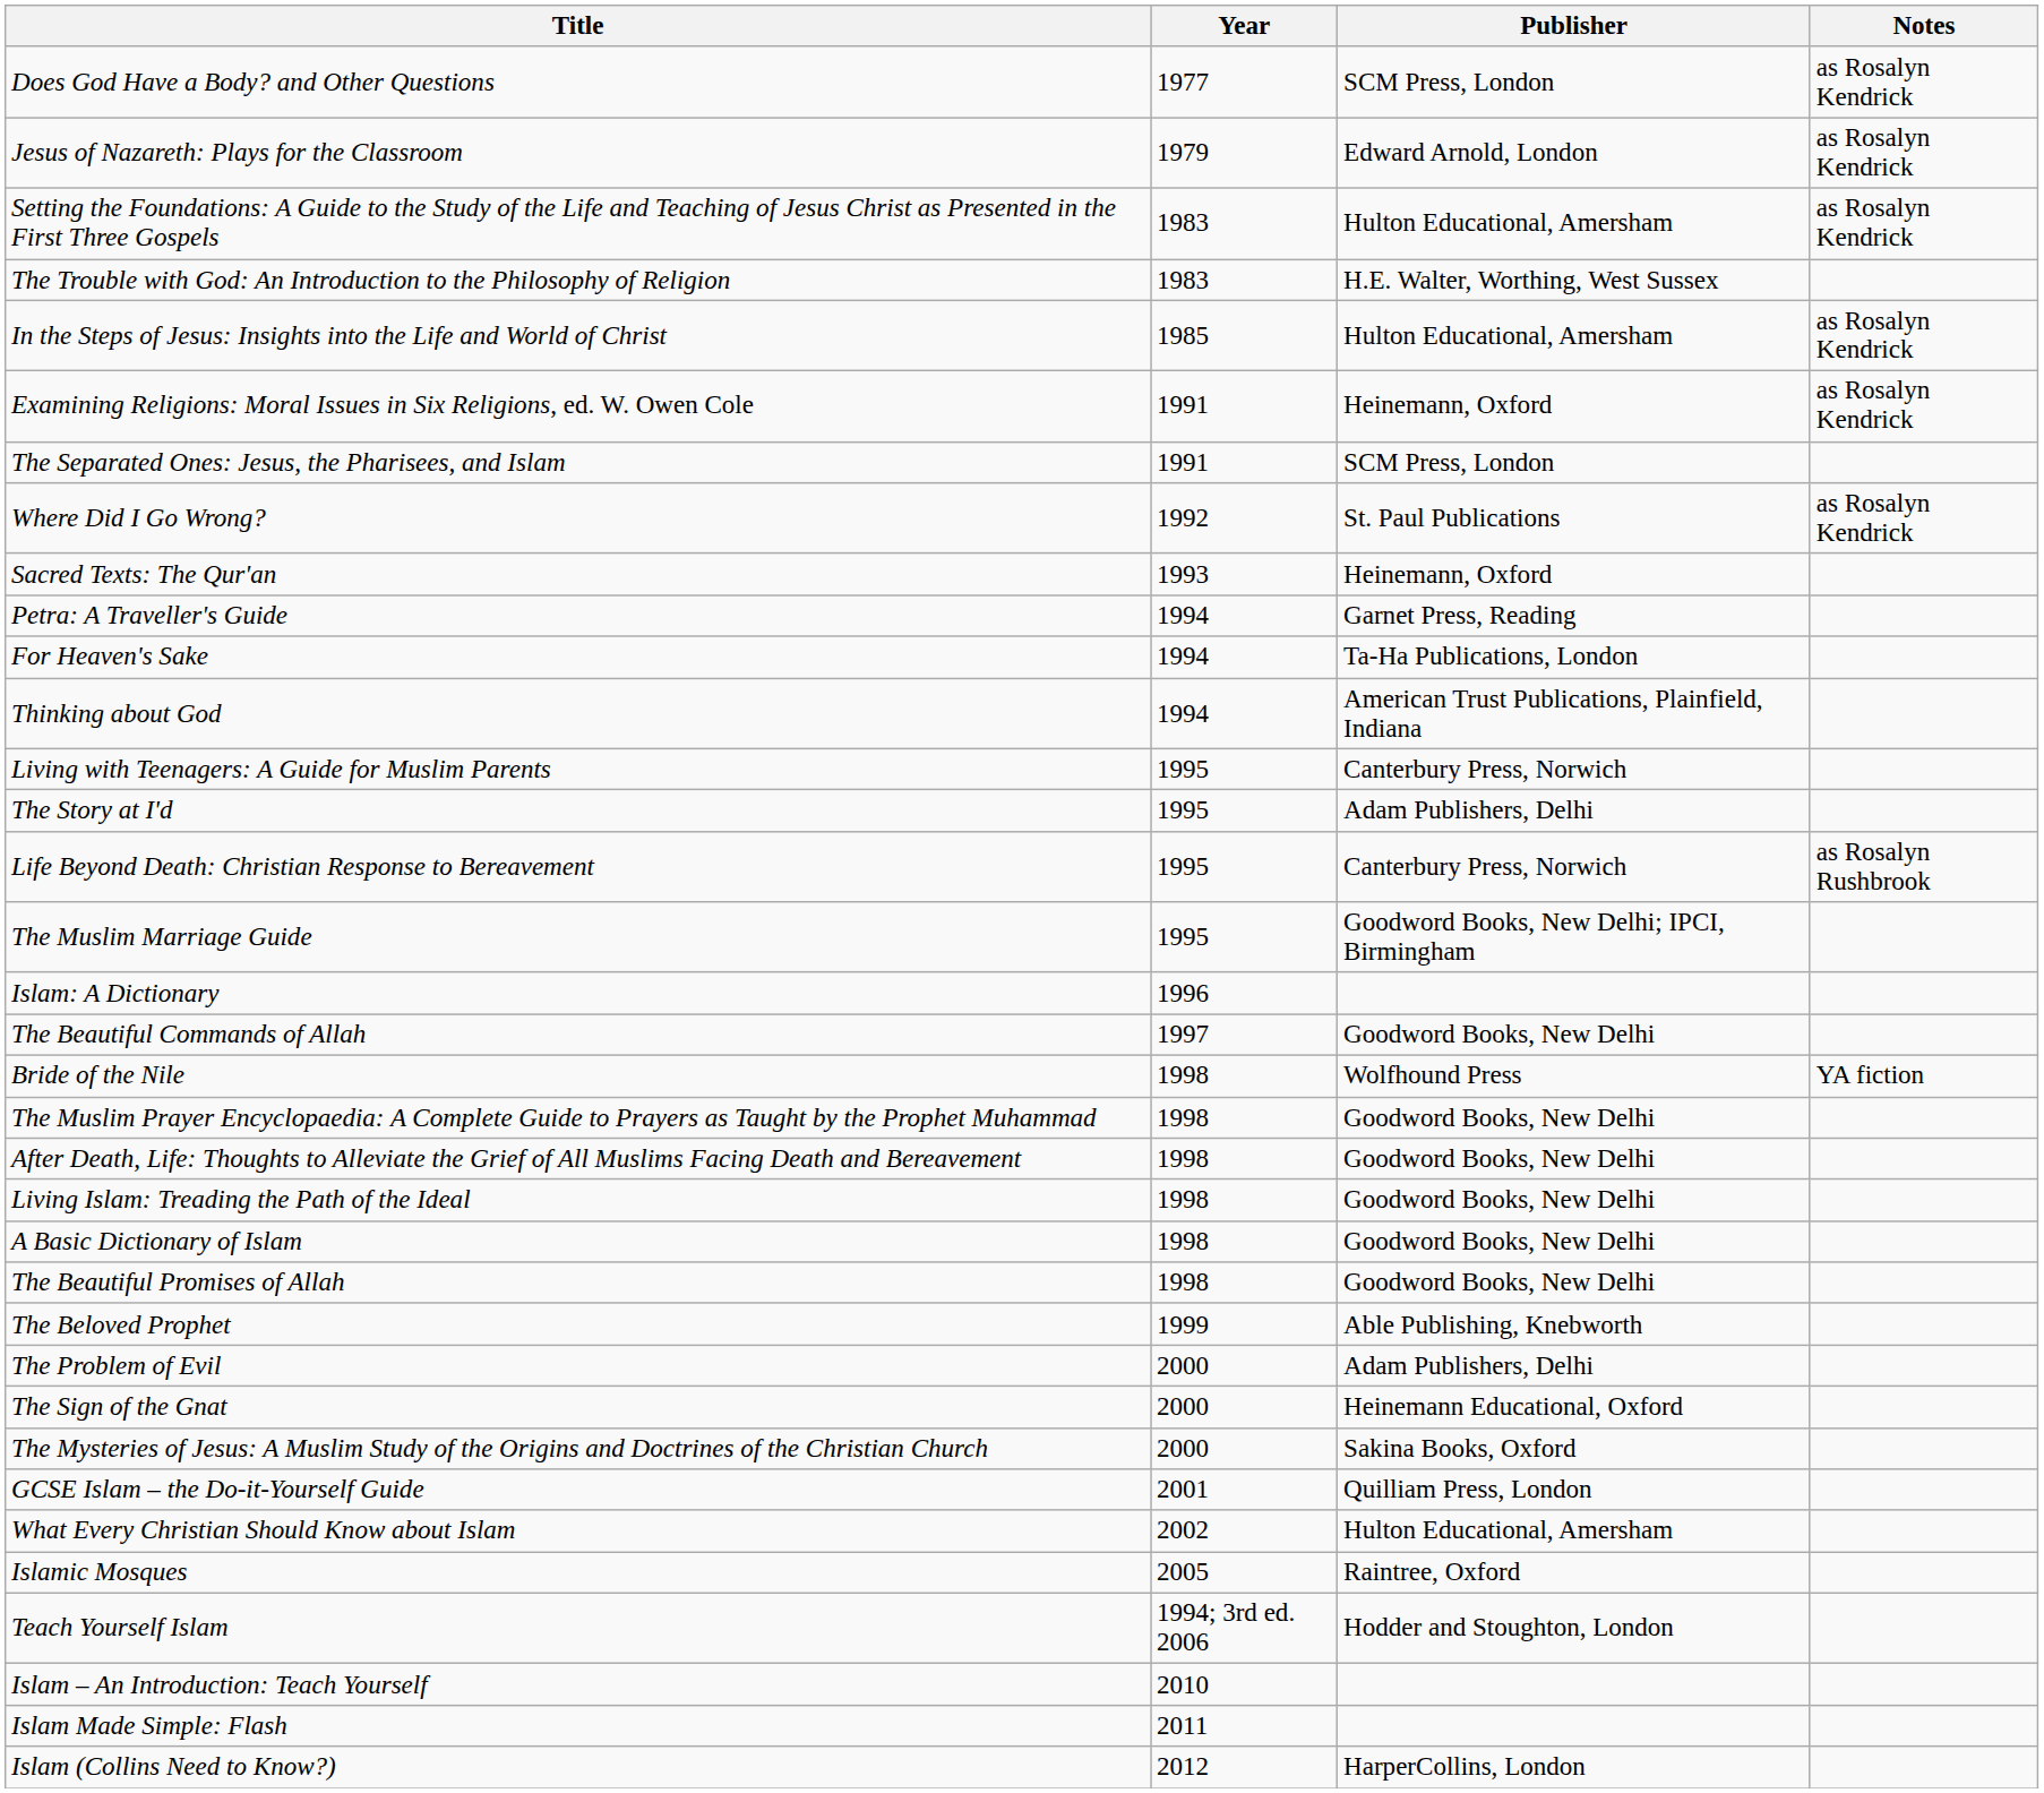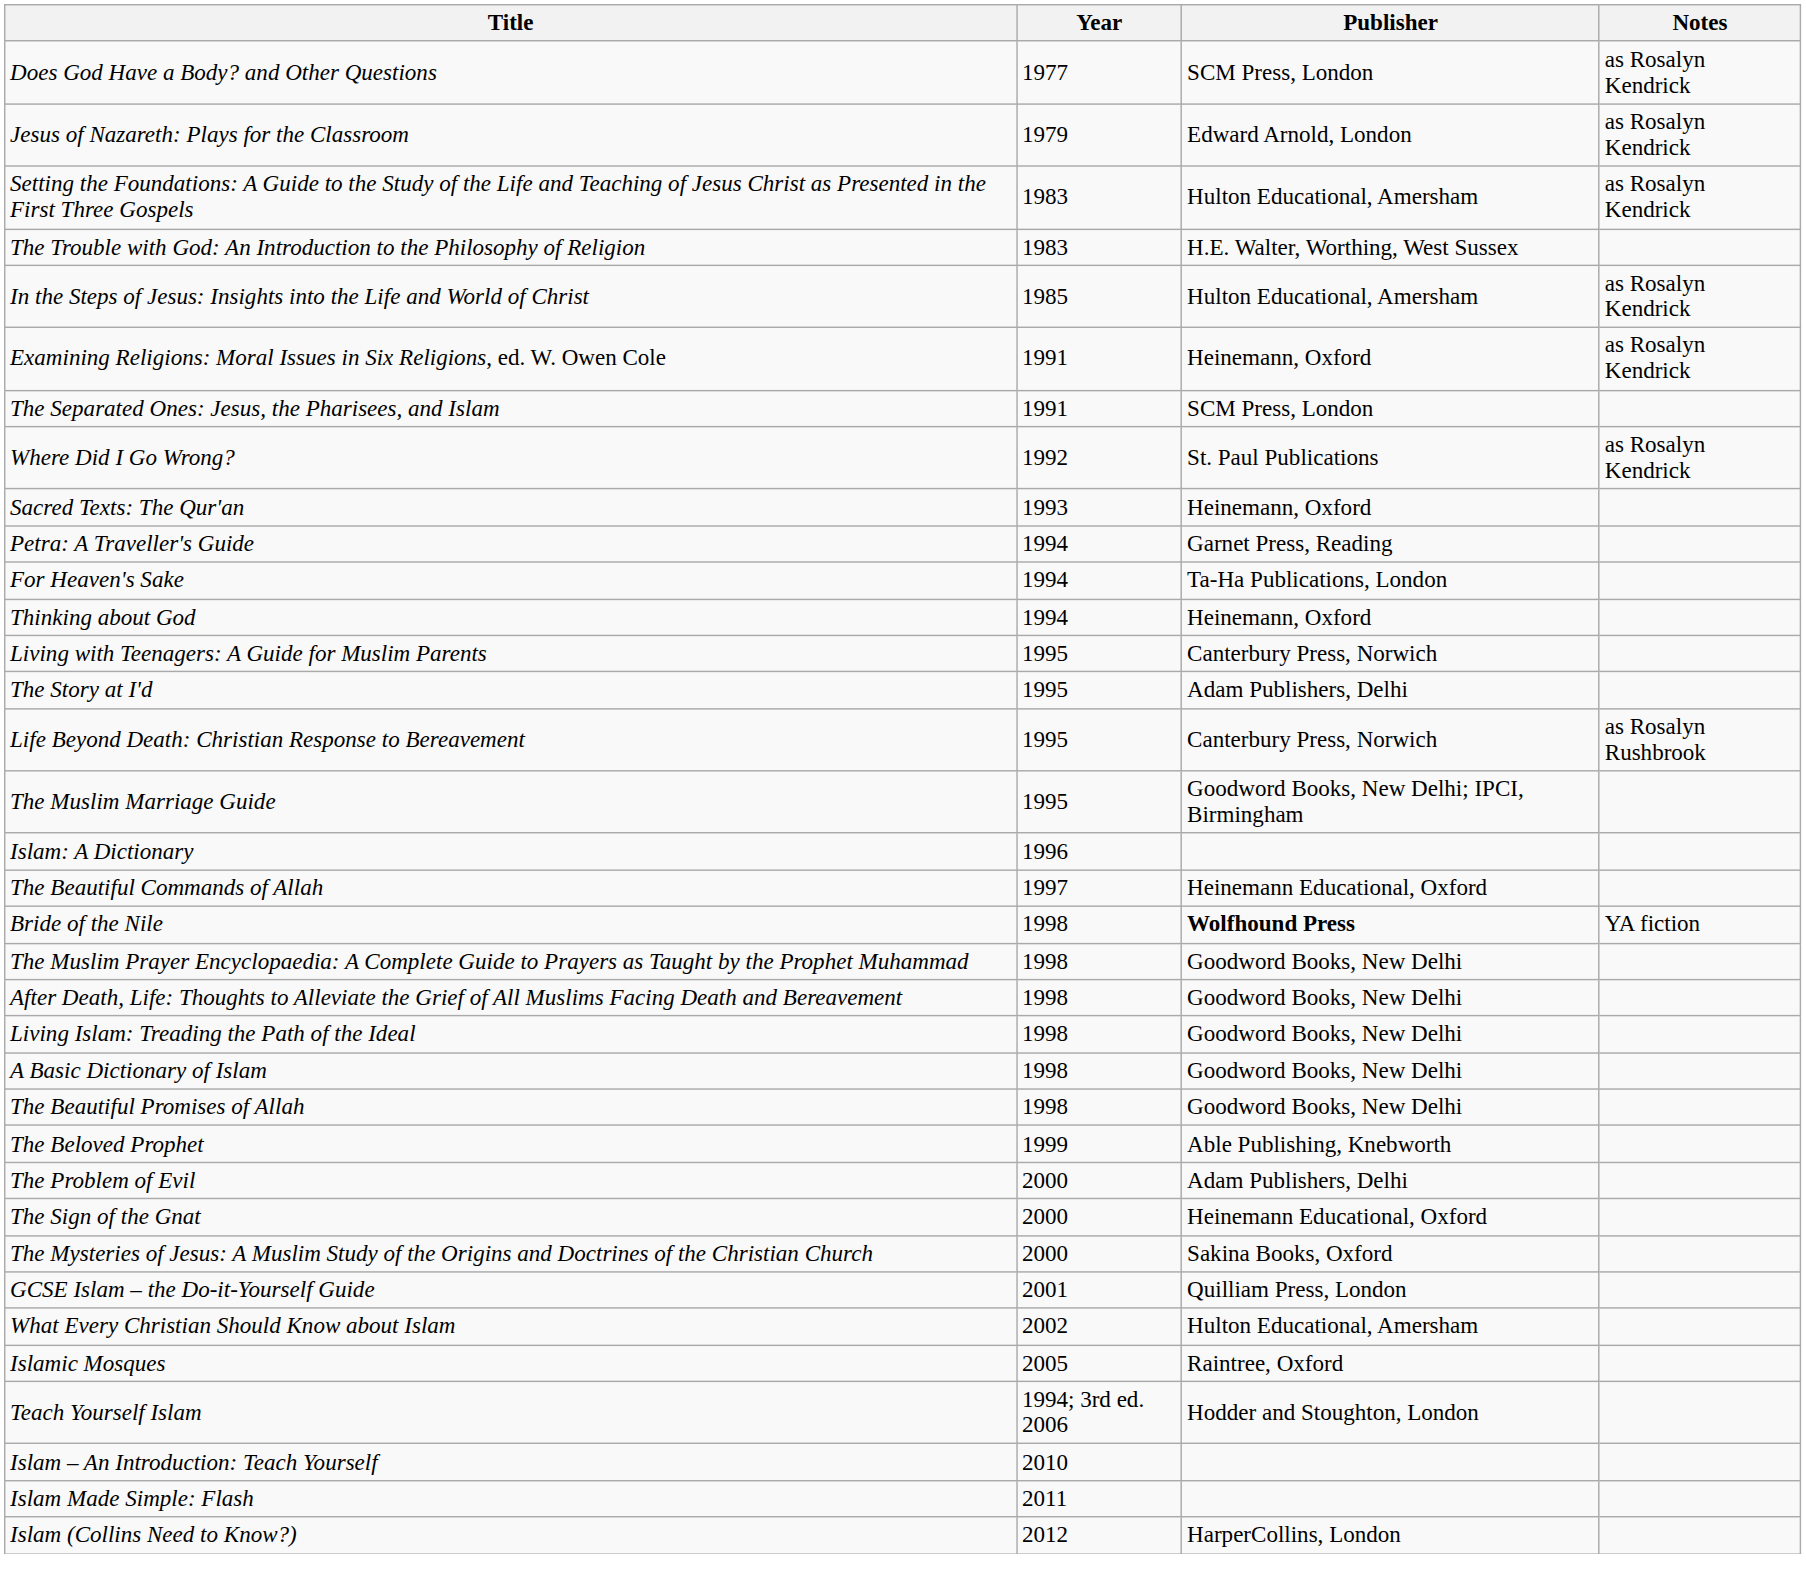Thinking about God | Publisher: American Trust Publications, Plainfield, Indiana -> Heinemann, Oxford
The Beautiful Commands of Allah | Publisher: Goodword Books, New Delhi -> Heinemann Educational, Oxford
Bride of the Nile | Publisher: normal -> bold
